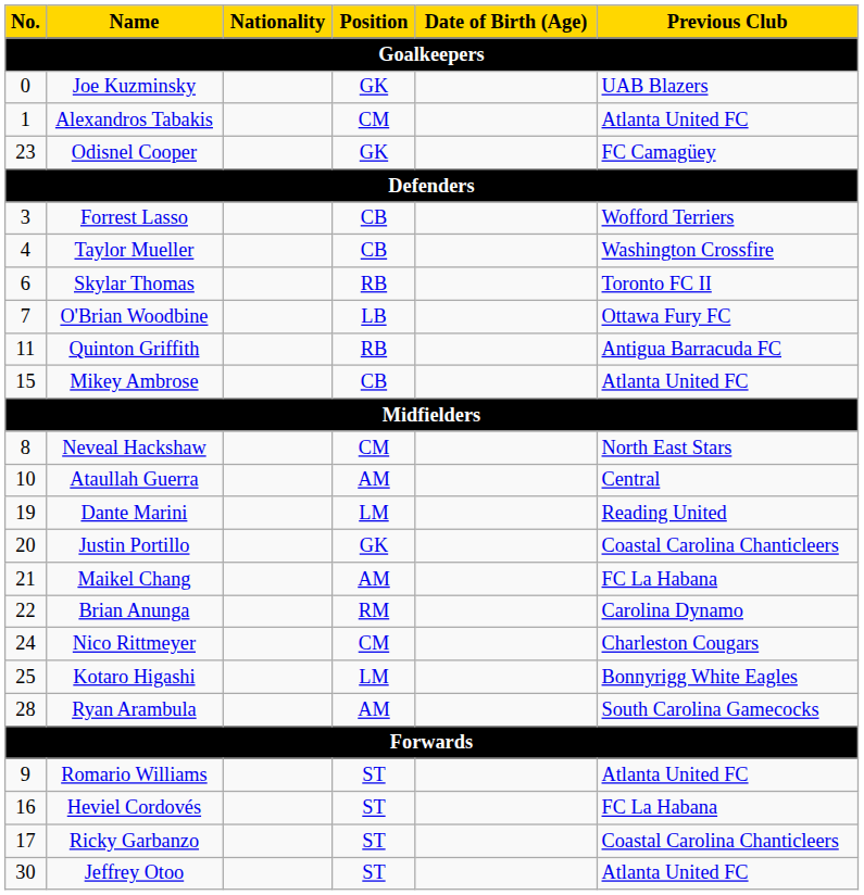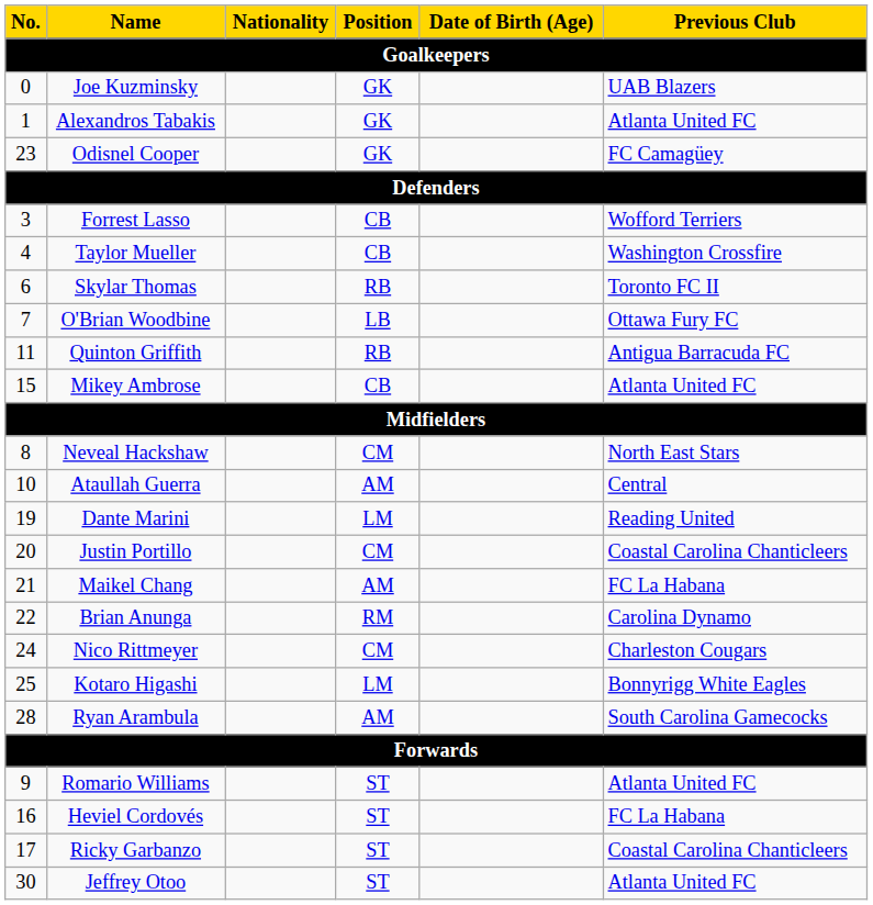Alexandros Tabakis | Position: CM -> GK
Justin Portillo | Position: GK -> CM
